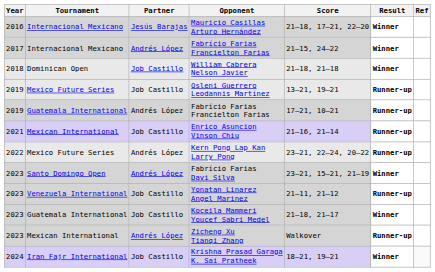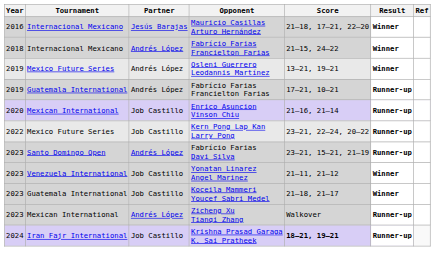Internacional Mexicano / Fabrício Farias Francielton Farias | Year: 2017 -> 2018
- row: 2018 | Dominican Open | Job Castillo | William Cabrera Nelson Javier | 21–18, 21–18 | Winner
Osleni Guerrero Leodannis Martínez | Partner: Job Castillo -> Andrés López
Osleni Guerrero Leodannis Martínez | Result: Runner-up -> Winner
Enrico Asuncion Vinson Chiu | Year: 2021 -> 2020
Kern Pong Lap Kan Larry Pong | Partner: Andrés López -> Job Castillo
Fabrício Farias Davi Silva | Result: Winner -> Runner-up
Yonatan Linarez Angel Marinez | Result: Runner-up -> Winner
Krishna Prasad Garaga K. Sai Pratheek | Score: normal -> bold
Krishna Prasad Garaga K. Sai Pratheek | Result: Winner -> Runner-up
